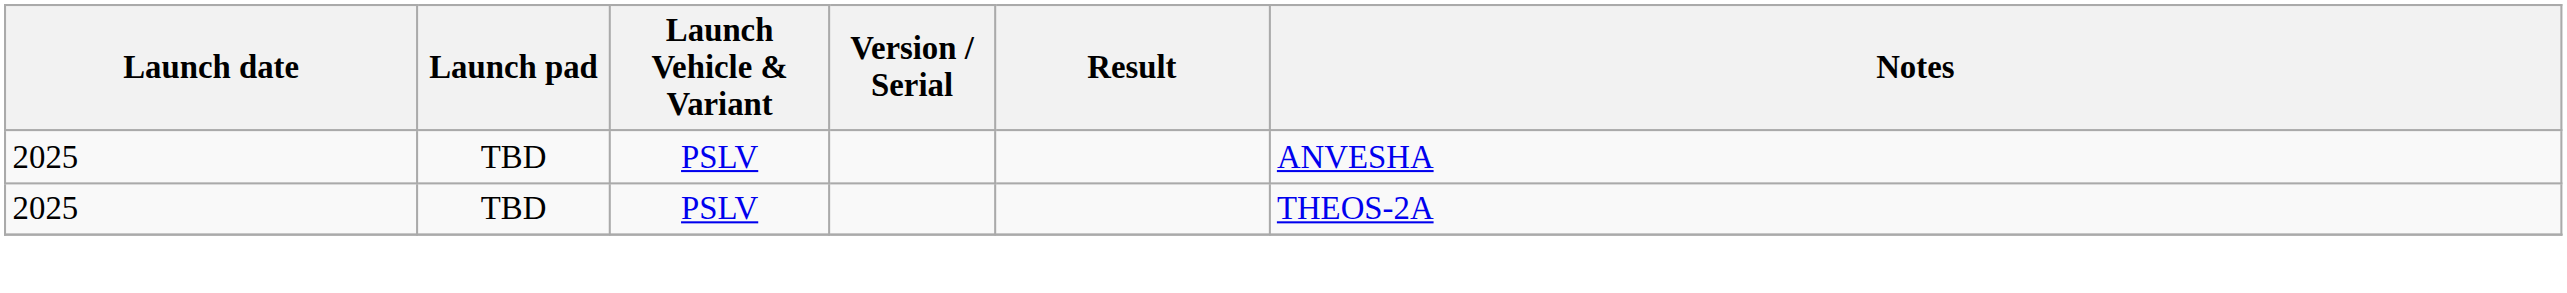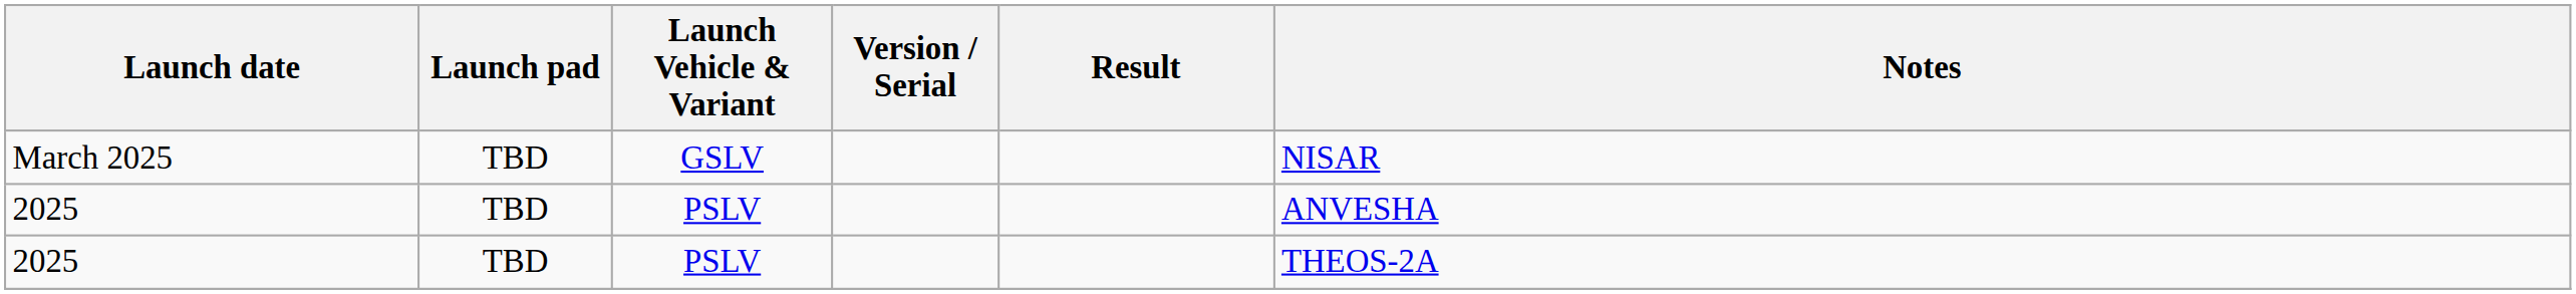+ row: March 2025 | TBD | GSLV | NISAR
